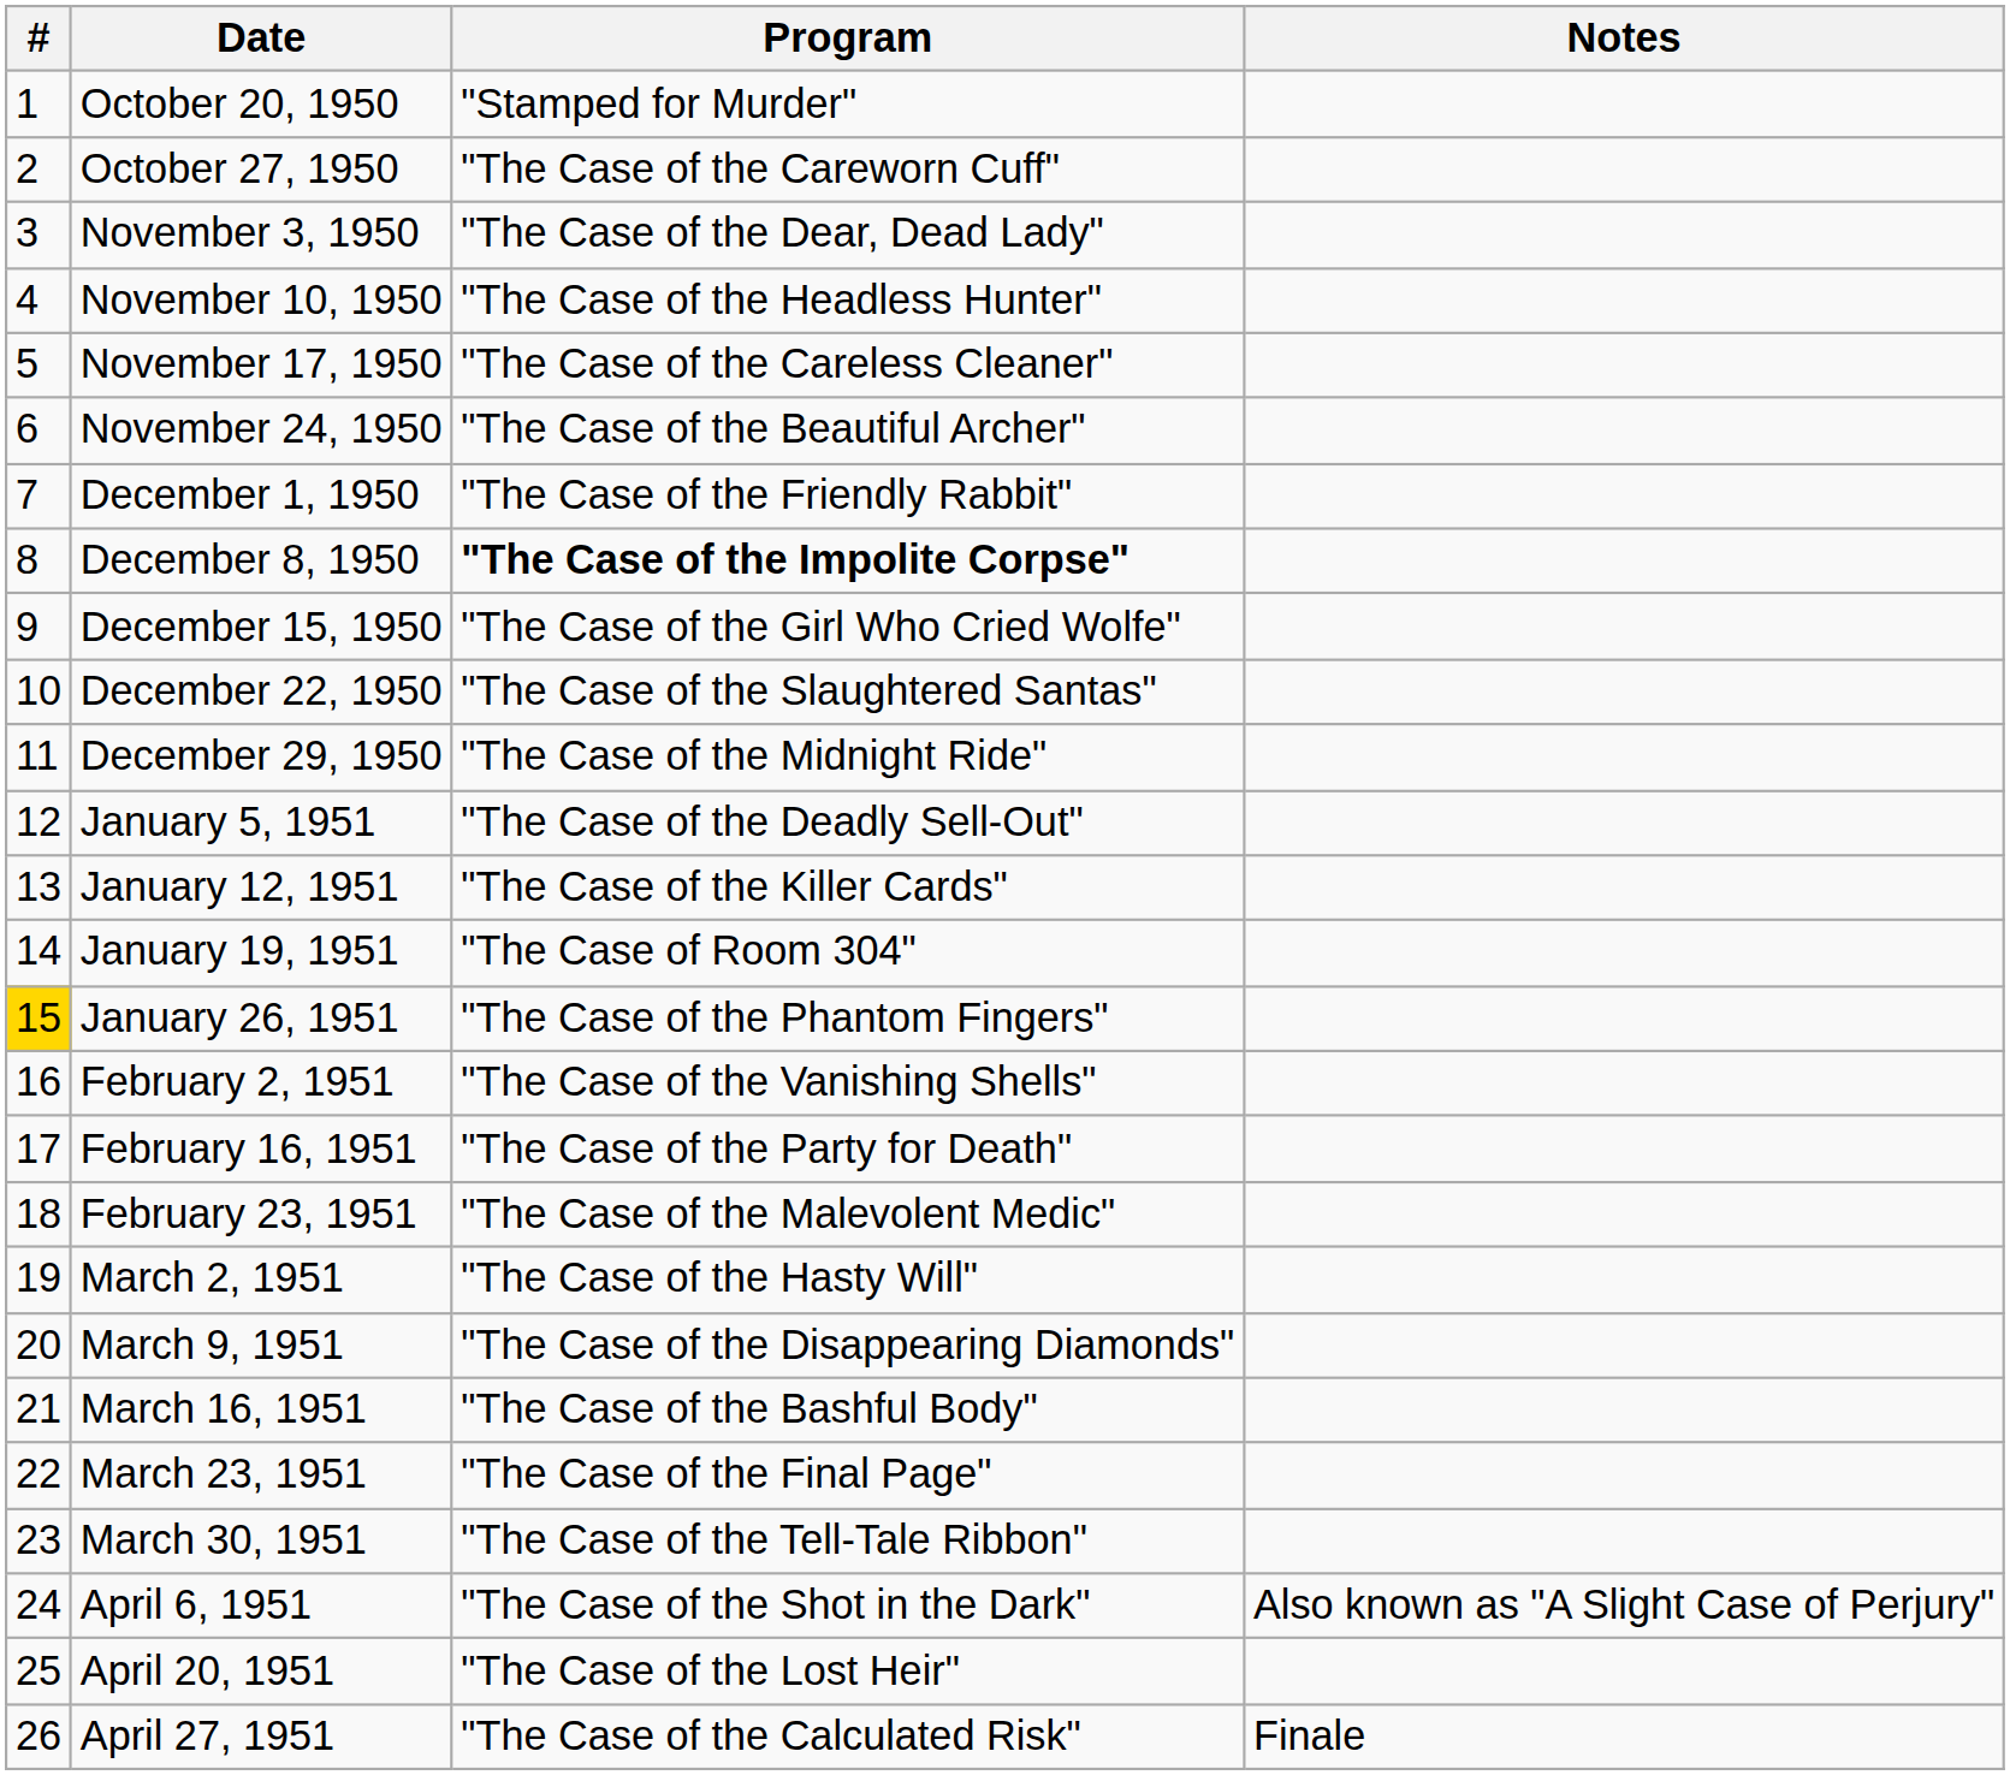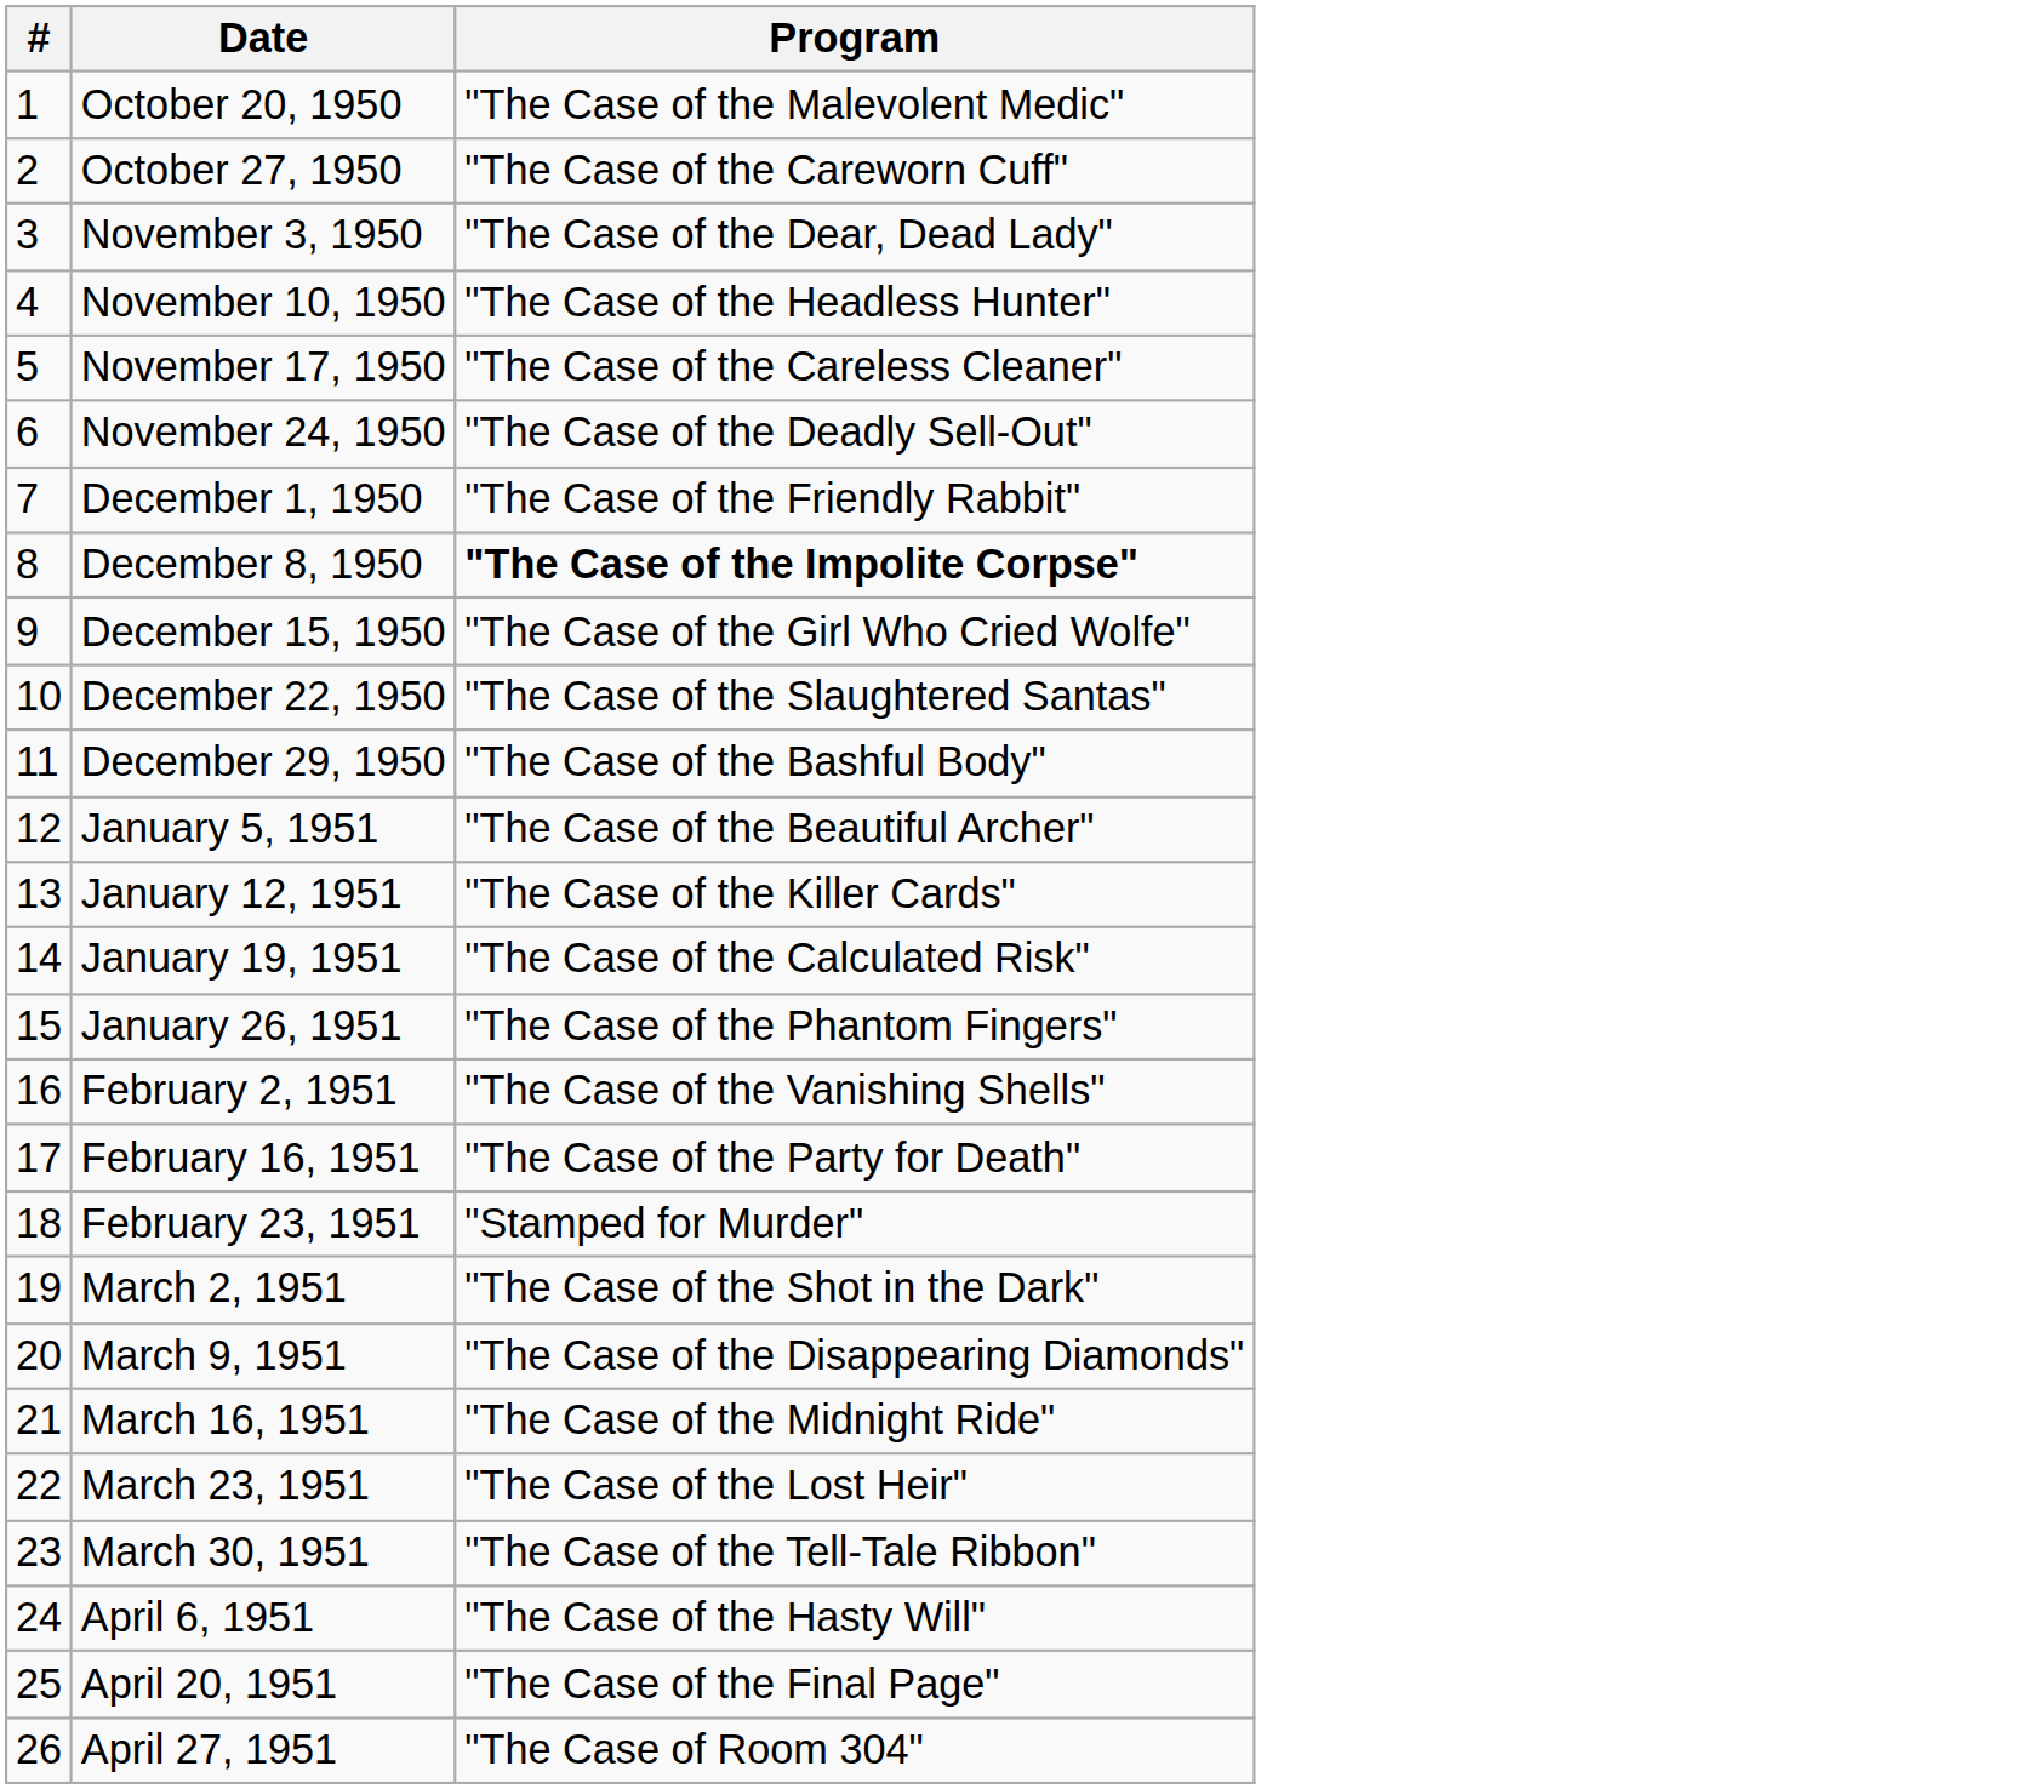- column: Notes | Also known as "A Slight Case of Perjury" | Finale
October 20, 1950 | Program: "Stamped for Murder" -> "The Case of the Malevolent Medic"
November 24, 1950 | Program: "The Case of the Beautiful Archer" -> "The Case of the Deadly Sell-Out"
December 29, 1950 | Program: "The Case of the Midnight Ride" -> "The Case of the Bashful Body"
January 5, 1951 | Program: "The Case of the Deadly Sell-Out" -> "The Case of the Beautiful Archer"
January 19, 1951 | Program: "The Case of Room 304" -> "The Case of the Calculated Risk"
January 26, 1951 | #: gold background -> no background
February 23, 1951 | Program: "The Case of the Malevolent Medic" -> "Stamped for Murder"
March 2, 1951 | Program: "The Case of the Hasty Will" -> "The Case of the Shot in the Dark"
March 16, 1951 | Program: "The Case of the Bashful Body" -> "The Case of the Midnight Ride"
March 23, 1951 | Program: "The Case of the Final Page" -> "The Case of the Lost Heir"
April 6, 1951 | Program: "The Case of the Shot in the Dark" -> "The Case of the Hasty Will"
April 20, 1951 | Program: "The Case of the Lost Heir" -> "The Case of the Final Page"
April 27, 1951 | Program: "The Case of the Calculated Risk" -> "The Case of Room 304"
